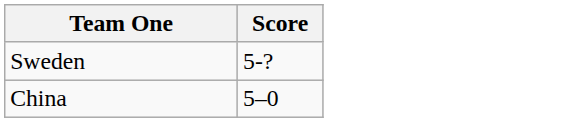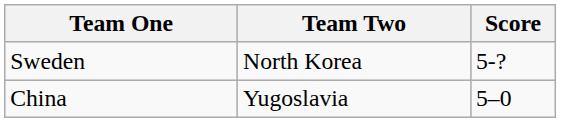+ column: Team Two | North Korea | Yugoslavia
